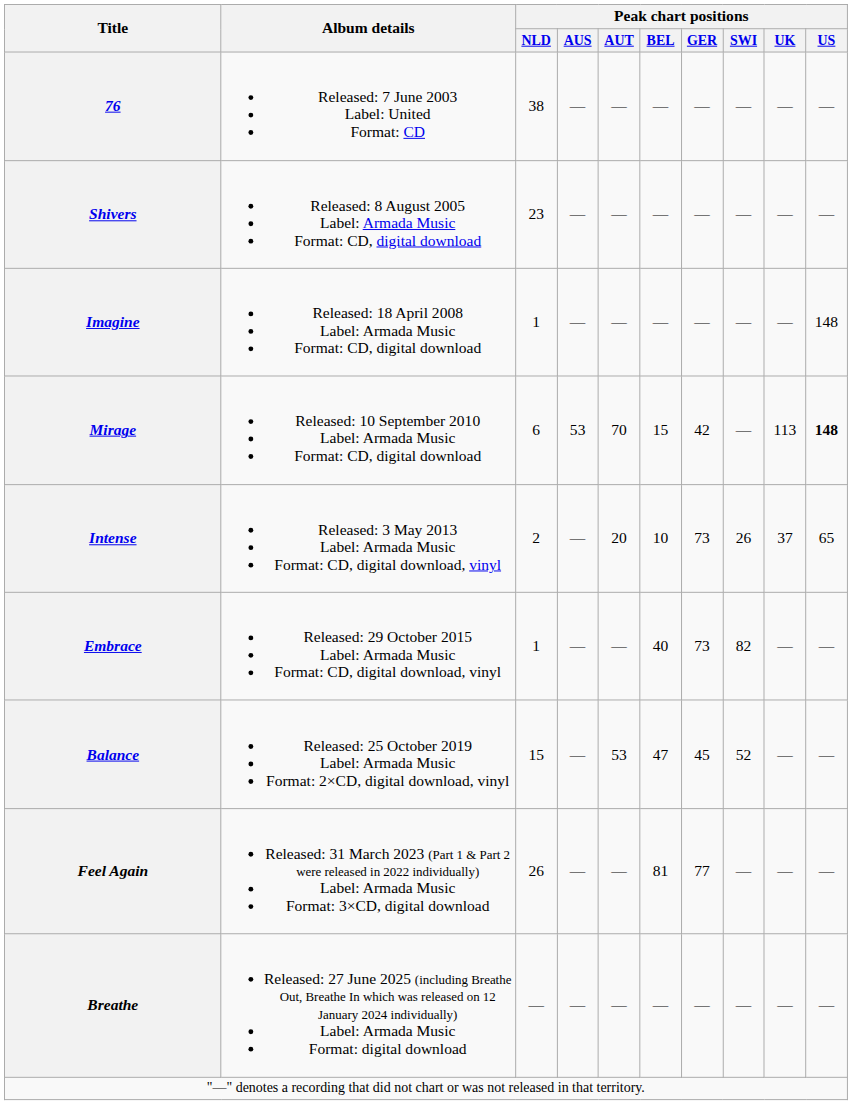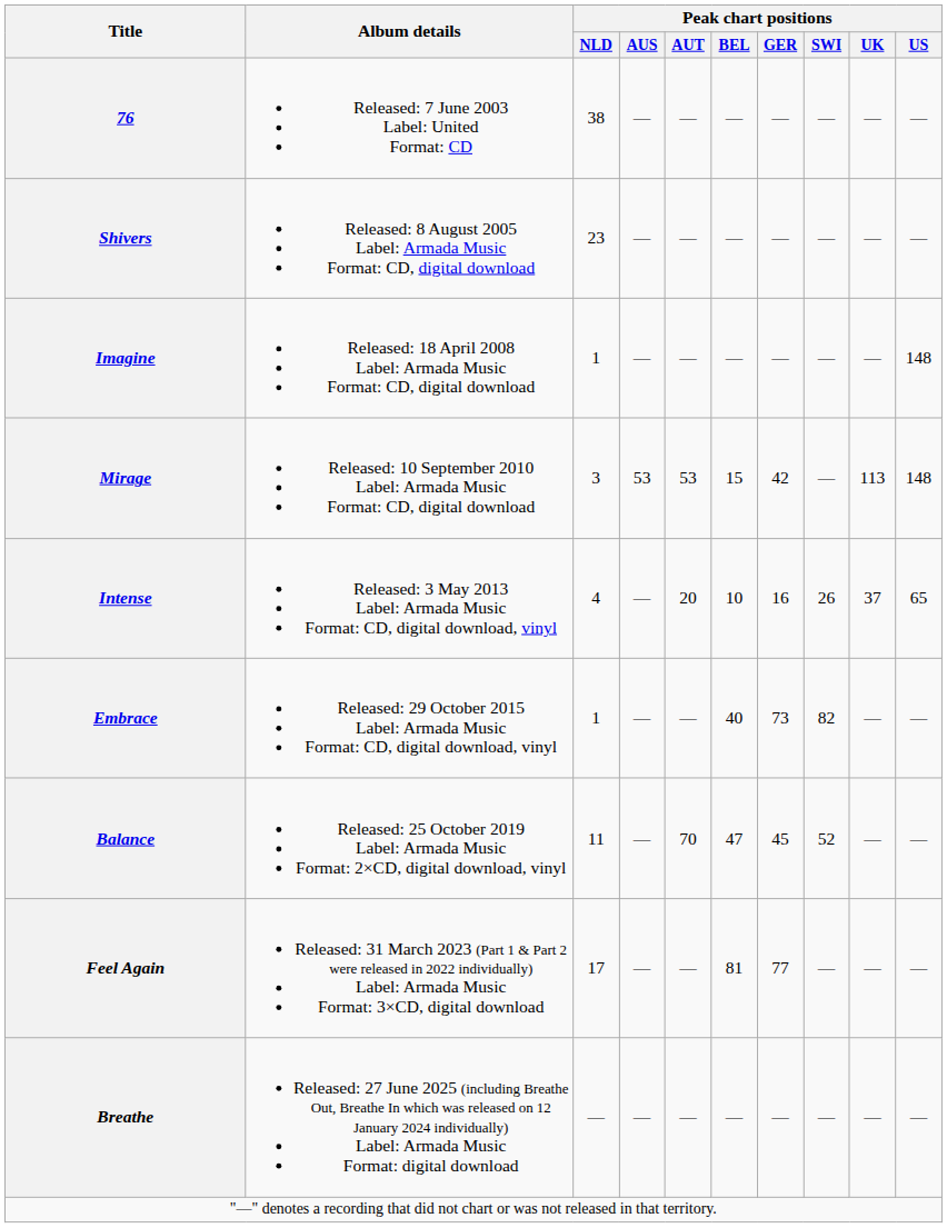Mirage | Peak chart positions / NLD: 6 -> 3
Mirage | Peak chart positions / AUT: 70 -> 53
Mirage | Peak chart positions / US: bold -> normal
Intense | Peak chart positions / NLD: 2 -> 4
Intense | Peak chart positions / GER: 73 -> 16
Balance | Peak chart positions / NLD: 15 -> 11
Balance | Peak chart positions / AUT: 53 -> 70
Feel Again | Peak chart positions / NLD: 26 -> 17
